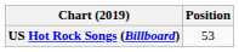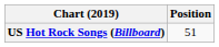US Hot Rock Songs (Billboard) | Position: 53 -> 51
